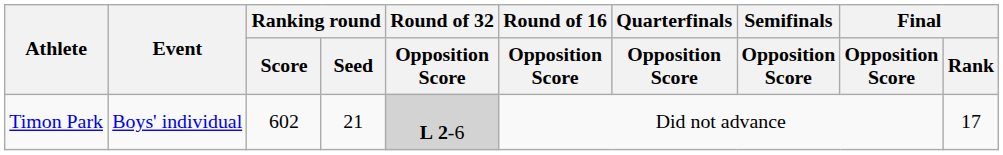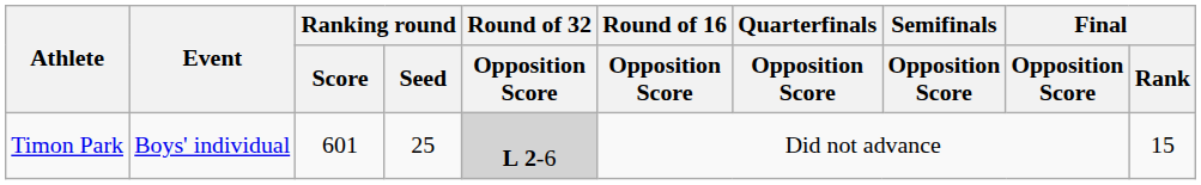Timon Park | Ranking round / Score: 602 -> 601
Timon Park | Ranking round / Seed: 21 -> 25
Timon Park | Final / Rank: 17 -> 15
